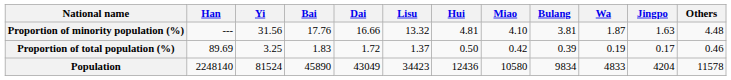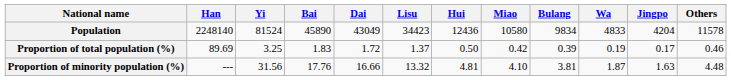rows swapped: Population <-> Proportion of minority population (%)
